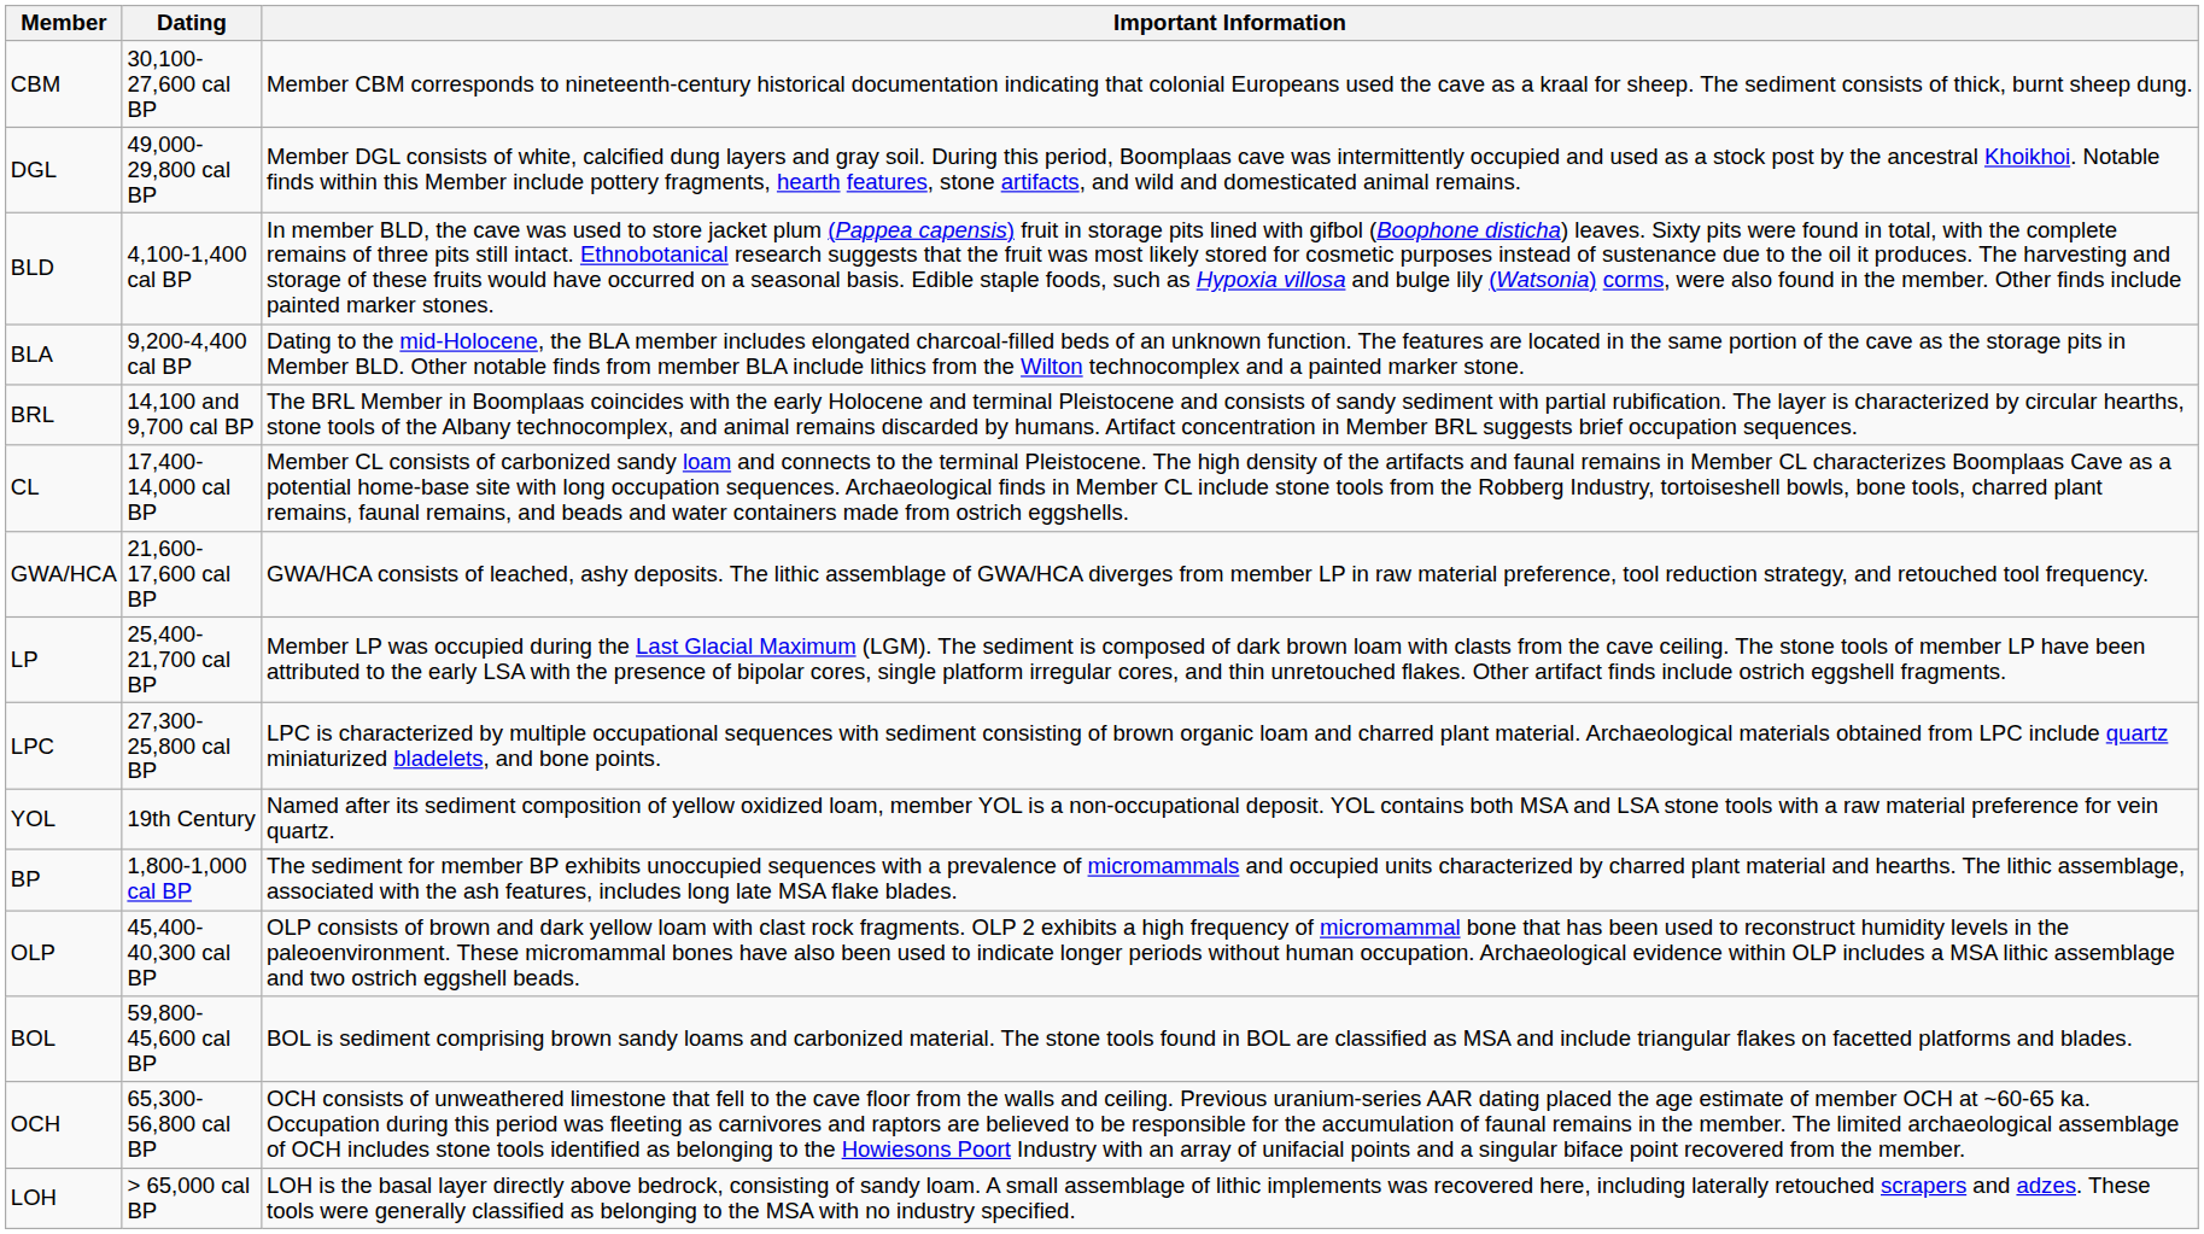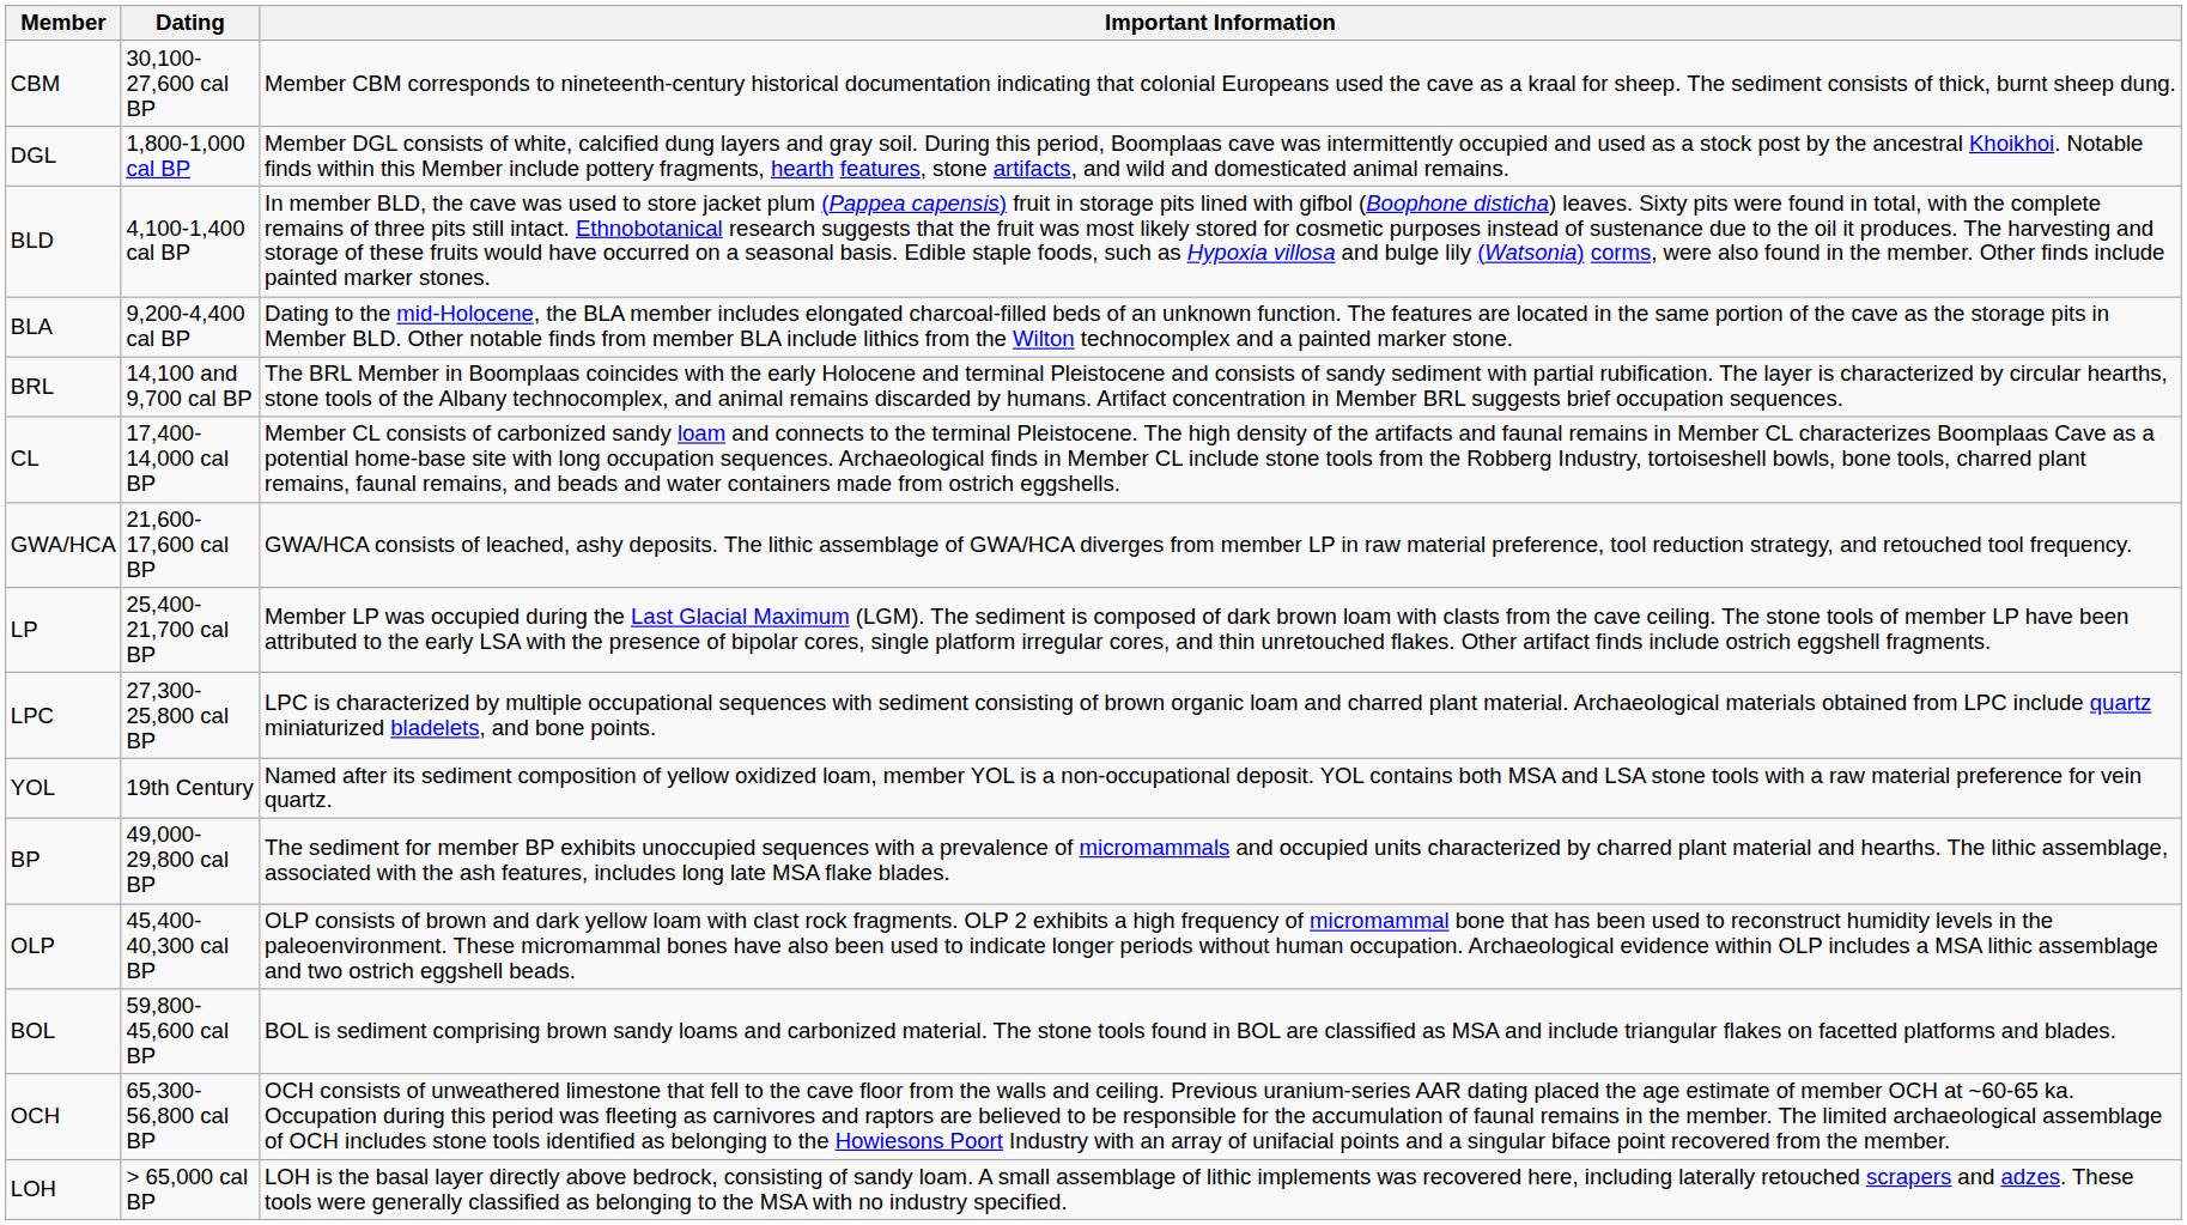DGL | Dating: 49,000-29,800 cal BP -> 1,800-1,000 cal BP
BP | Dating: 1,800-1,000 cal BP -> 49,000-29,800 cal BP
